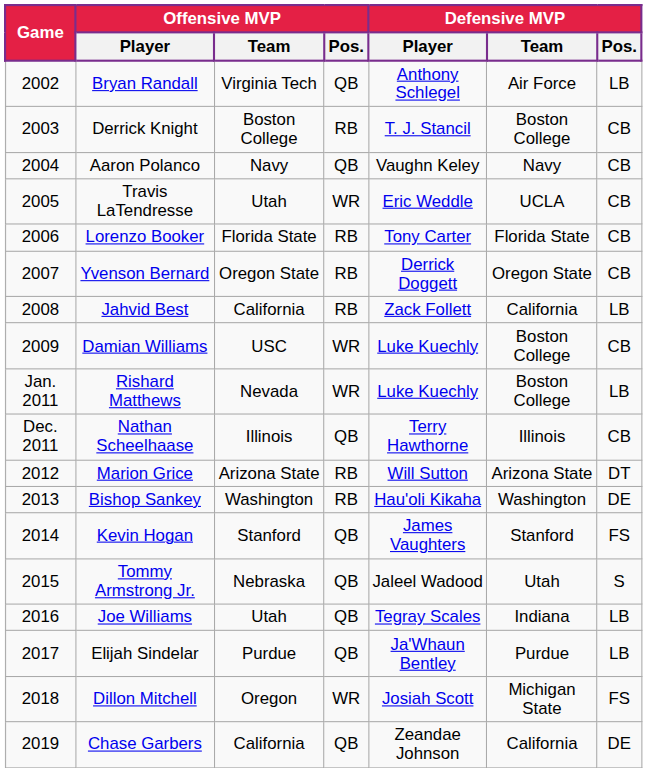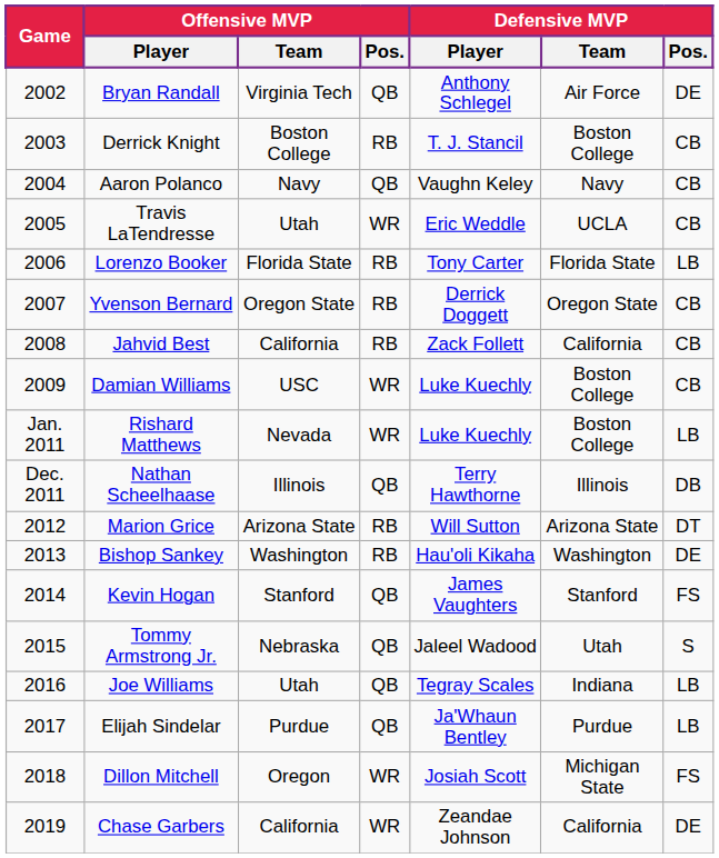Bryan Randall | Defensive MVP / Pos.: LB -> DE
Lorenzo Booker | Defensive MVP / Pos.: CB -> LB
Jahvid Best | Defensive MVP / Pos.: LB -> CB
Nathan Scheelhaase | Defensive MVP / Pos.: CB -> DB
Chase Garbers | Offensive MVP / Pos.: QB -> WR
